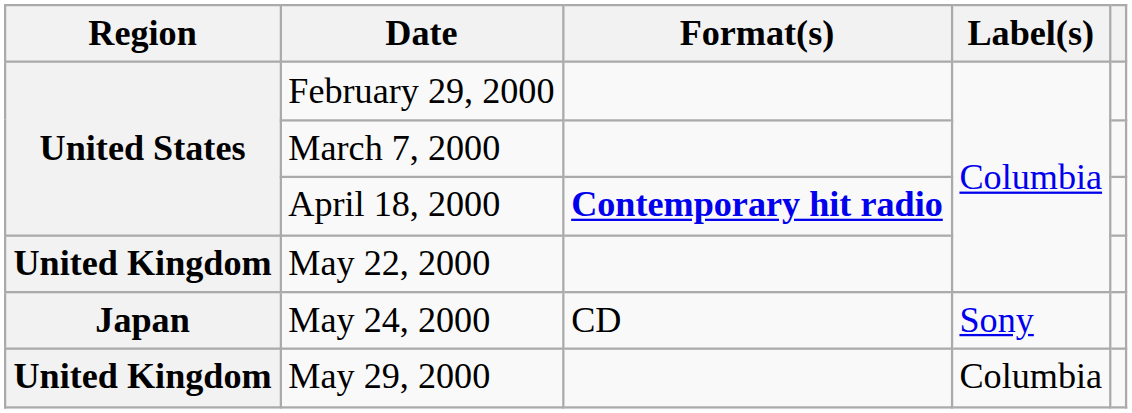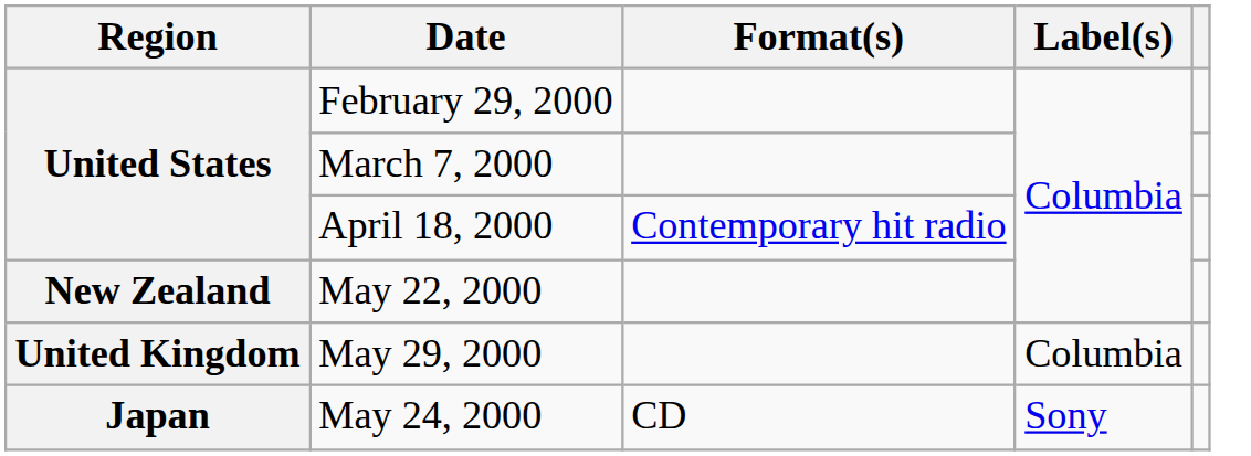April 18, 2000 | Format(s): bold -> normal
May 22, 2000 | Region: United Kingdom -> New Zealand
rows swapped: May 24, 2000 <-> May 29, 2000
